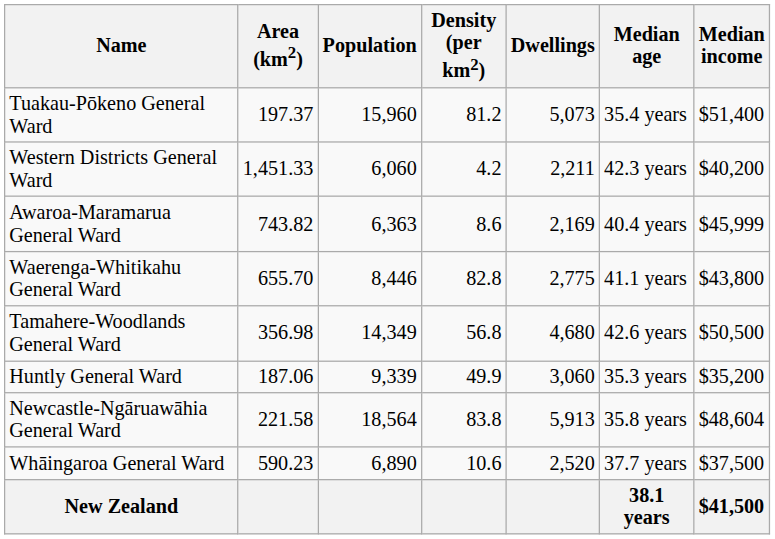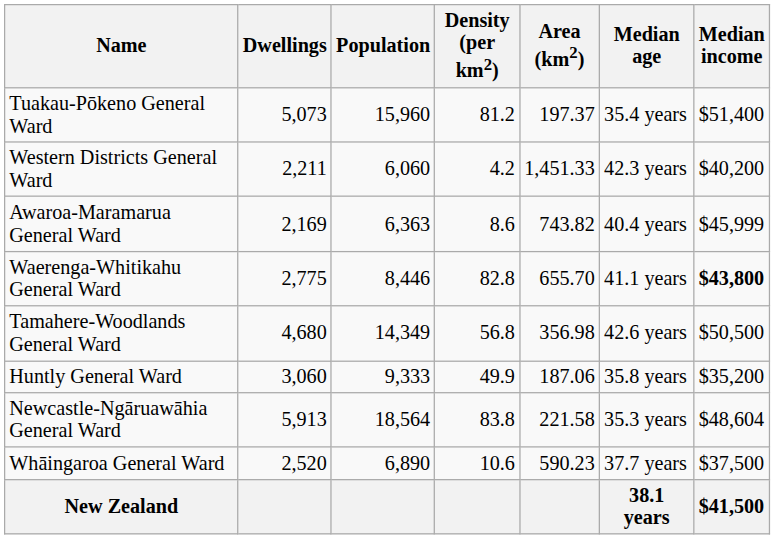columns swapped: Area (km2) <-> Dwellings
Waerenga-Whitikahu General Ward | Median income: normal -> bold
Huntly General Ward | Population: 9,339 -> 9,333
Huntly General Ward | Median age: 35.3 years -> 35.8 years
Newcastle-Ngāruawāhia General Ward | Median age: 35.8 years -> 35.3 years
